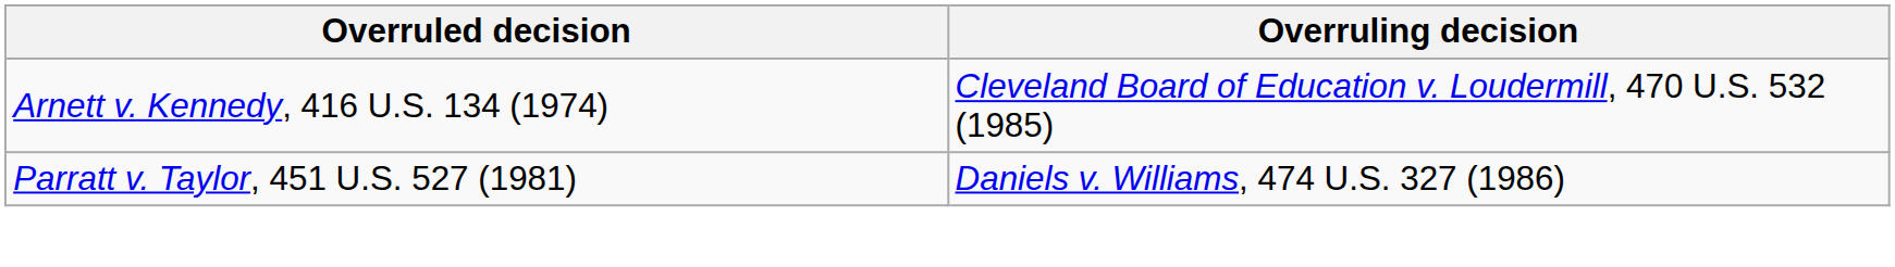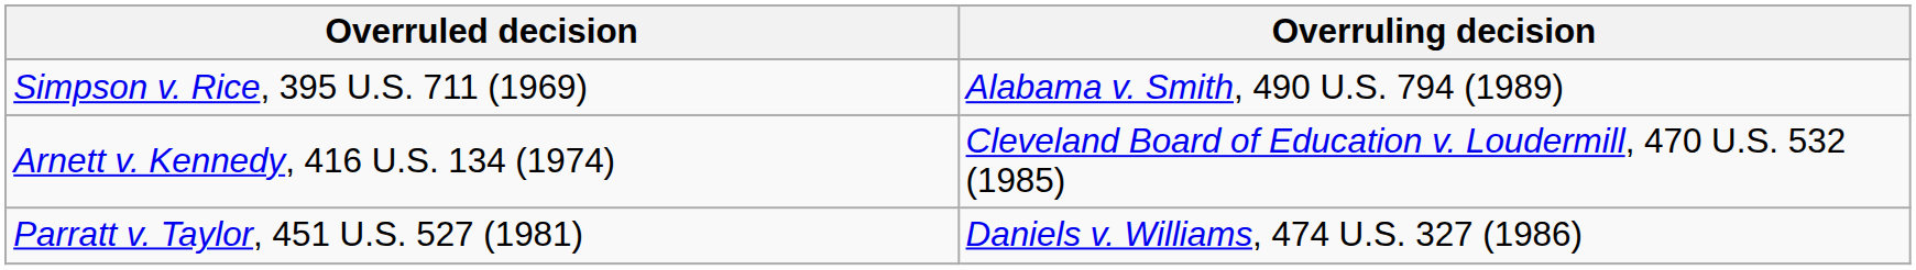+ row: Simpson v. Rice, 395 U.S. 711 (1969) | Alabama v. Smith, 490 U.S. 794 (1989)
